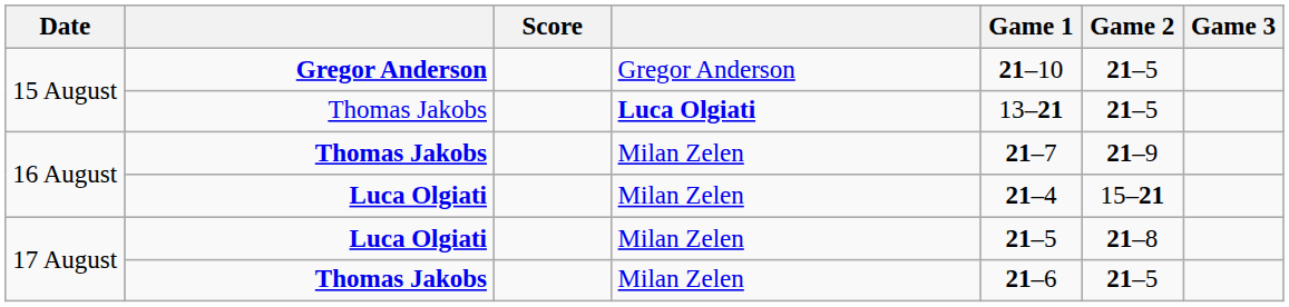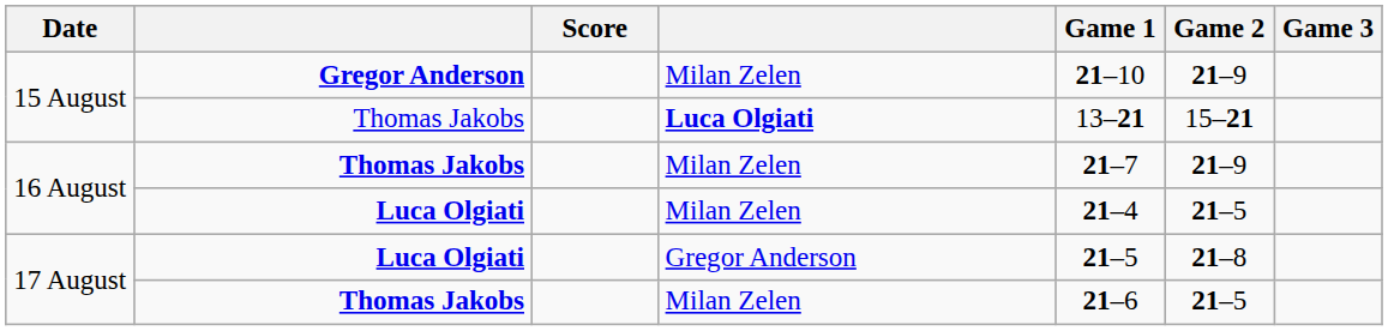15 August / Gregor Anderson | column 4: Gregor Anderson -> Milan Zelen
15 August / Gregor Anderson | Game 2: 21–5 -> 21–9
15 August / Thomas Jakobs | Game 2: 21–5 -> 15–21
16 August / Luca Olgiati | Game 2: 15–21 -> 21–5
17 August / Luca Olgiati | column 4: Milan Zelen -> Gregor Anderson
